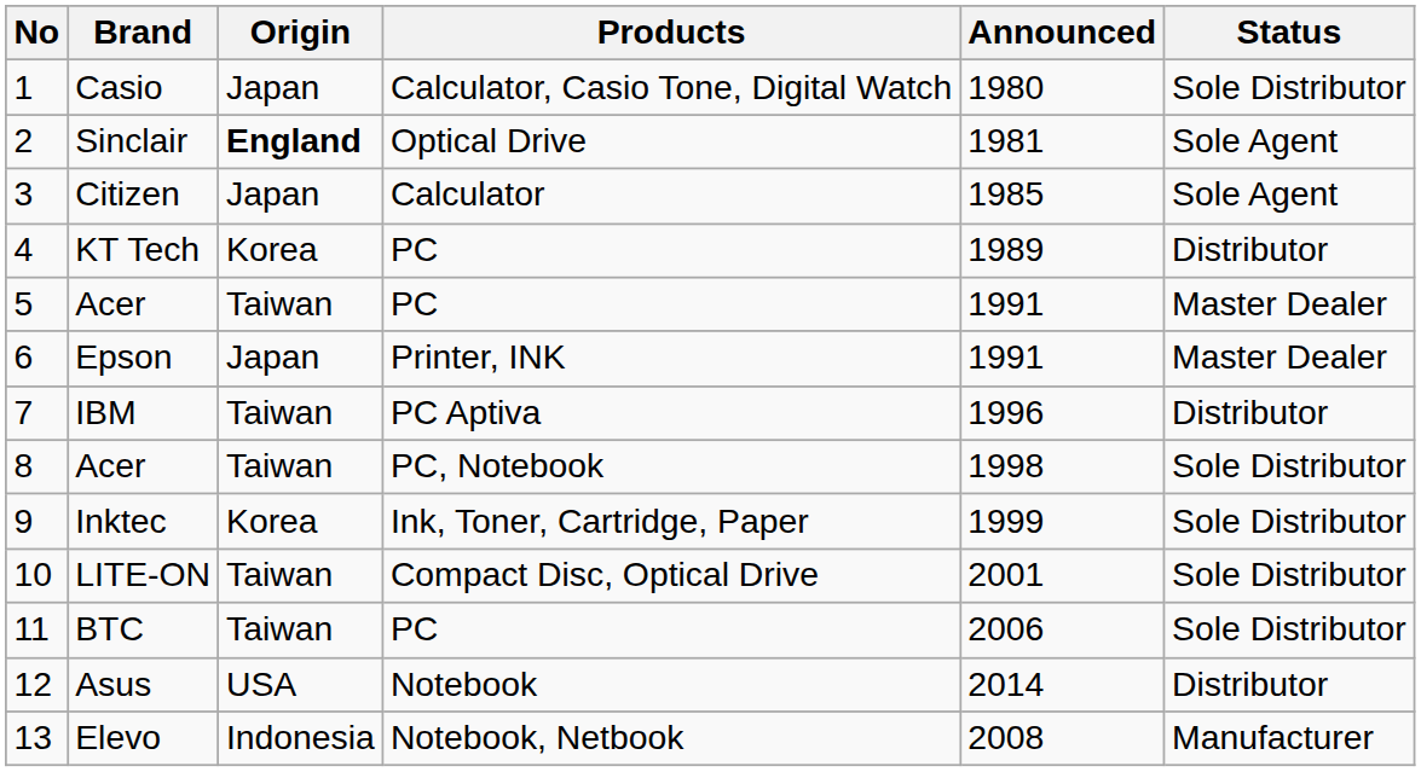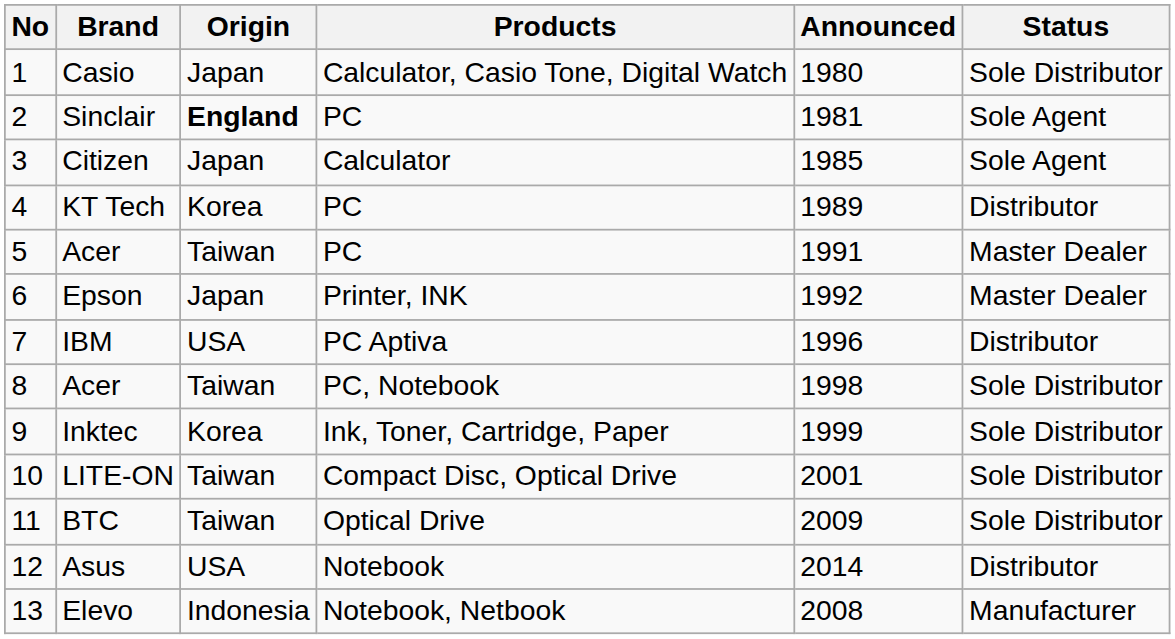Sinclair | Products: Optical Drive -> PC
Epson | Announced: 1991 -> 1992
IBM | Origin: Taiwan -> USA
BTC | Products: PC -> Optical Drive
BTC | Announced: 2006 -> 2009
